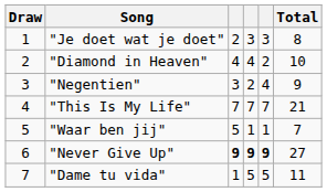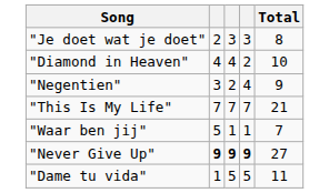- column: Draw | 1 | 2 | 3 | 4 | 5 | 6 | 7
